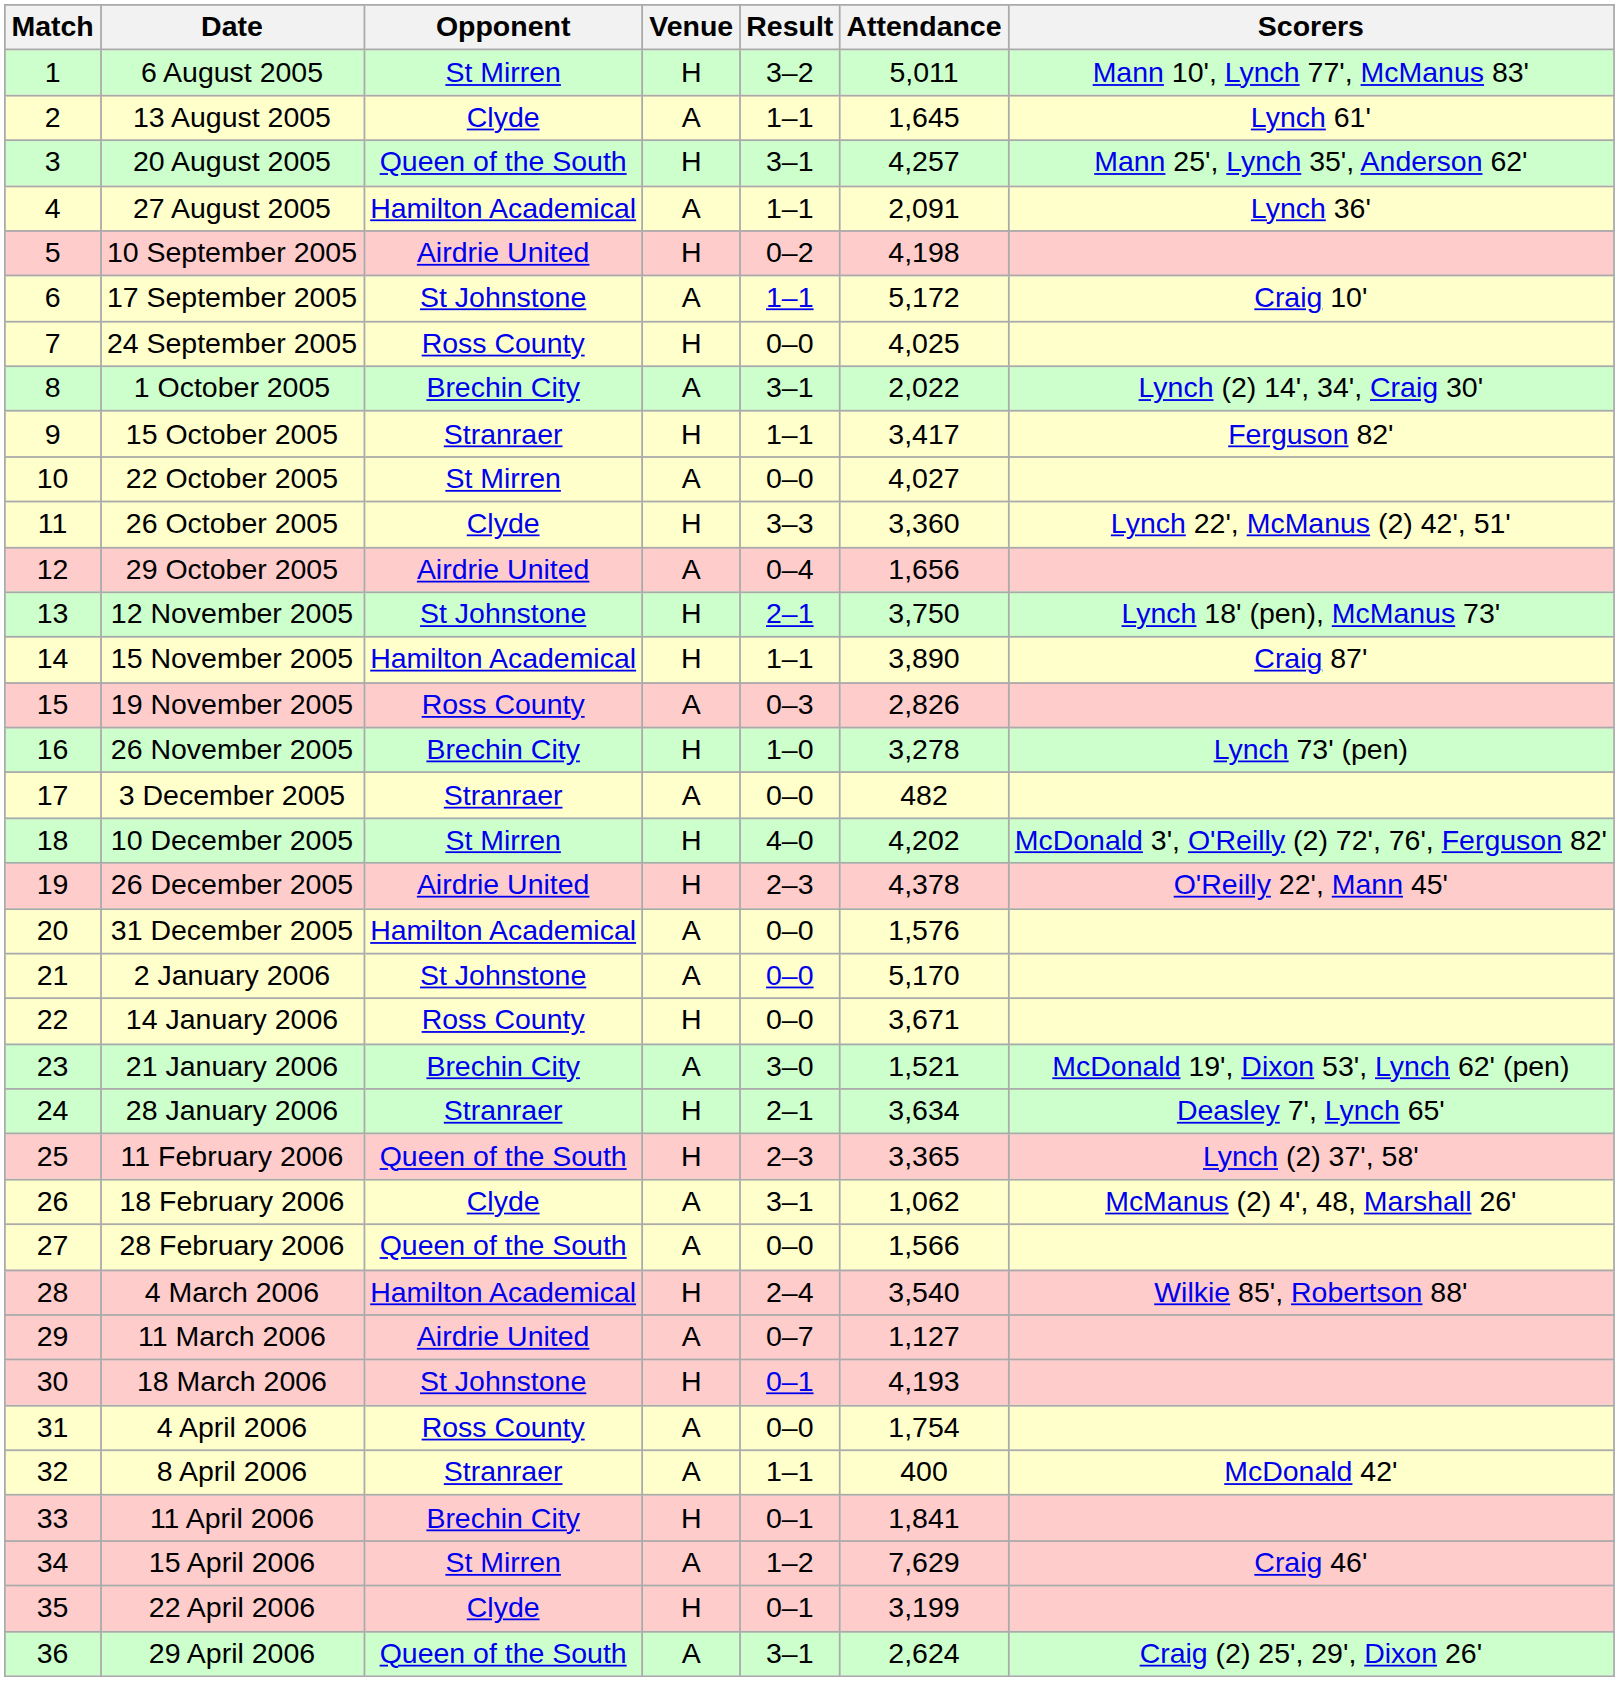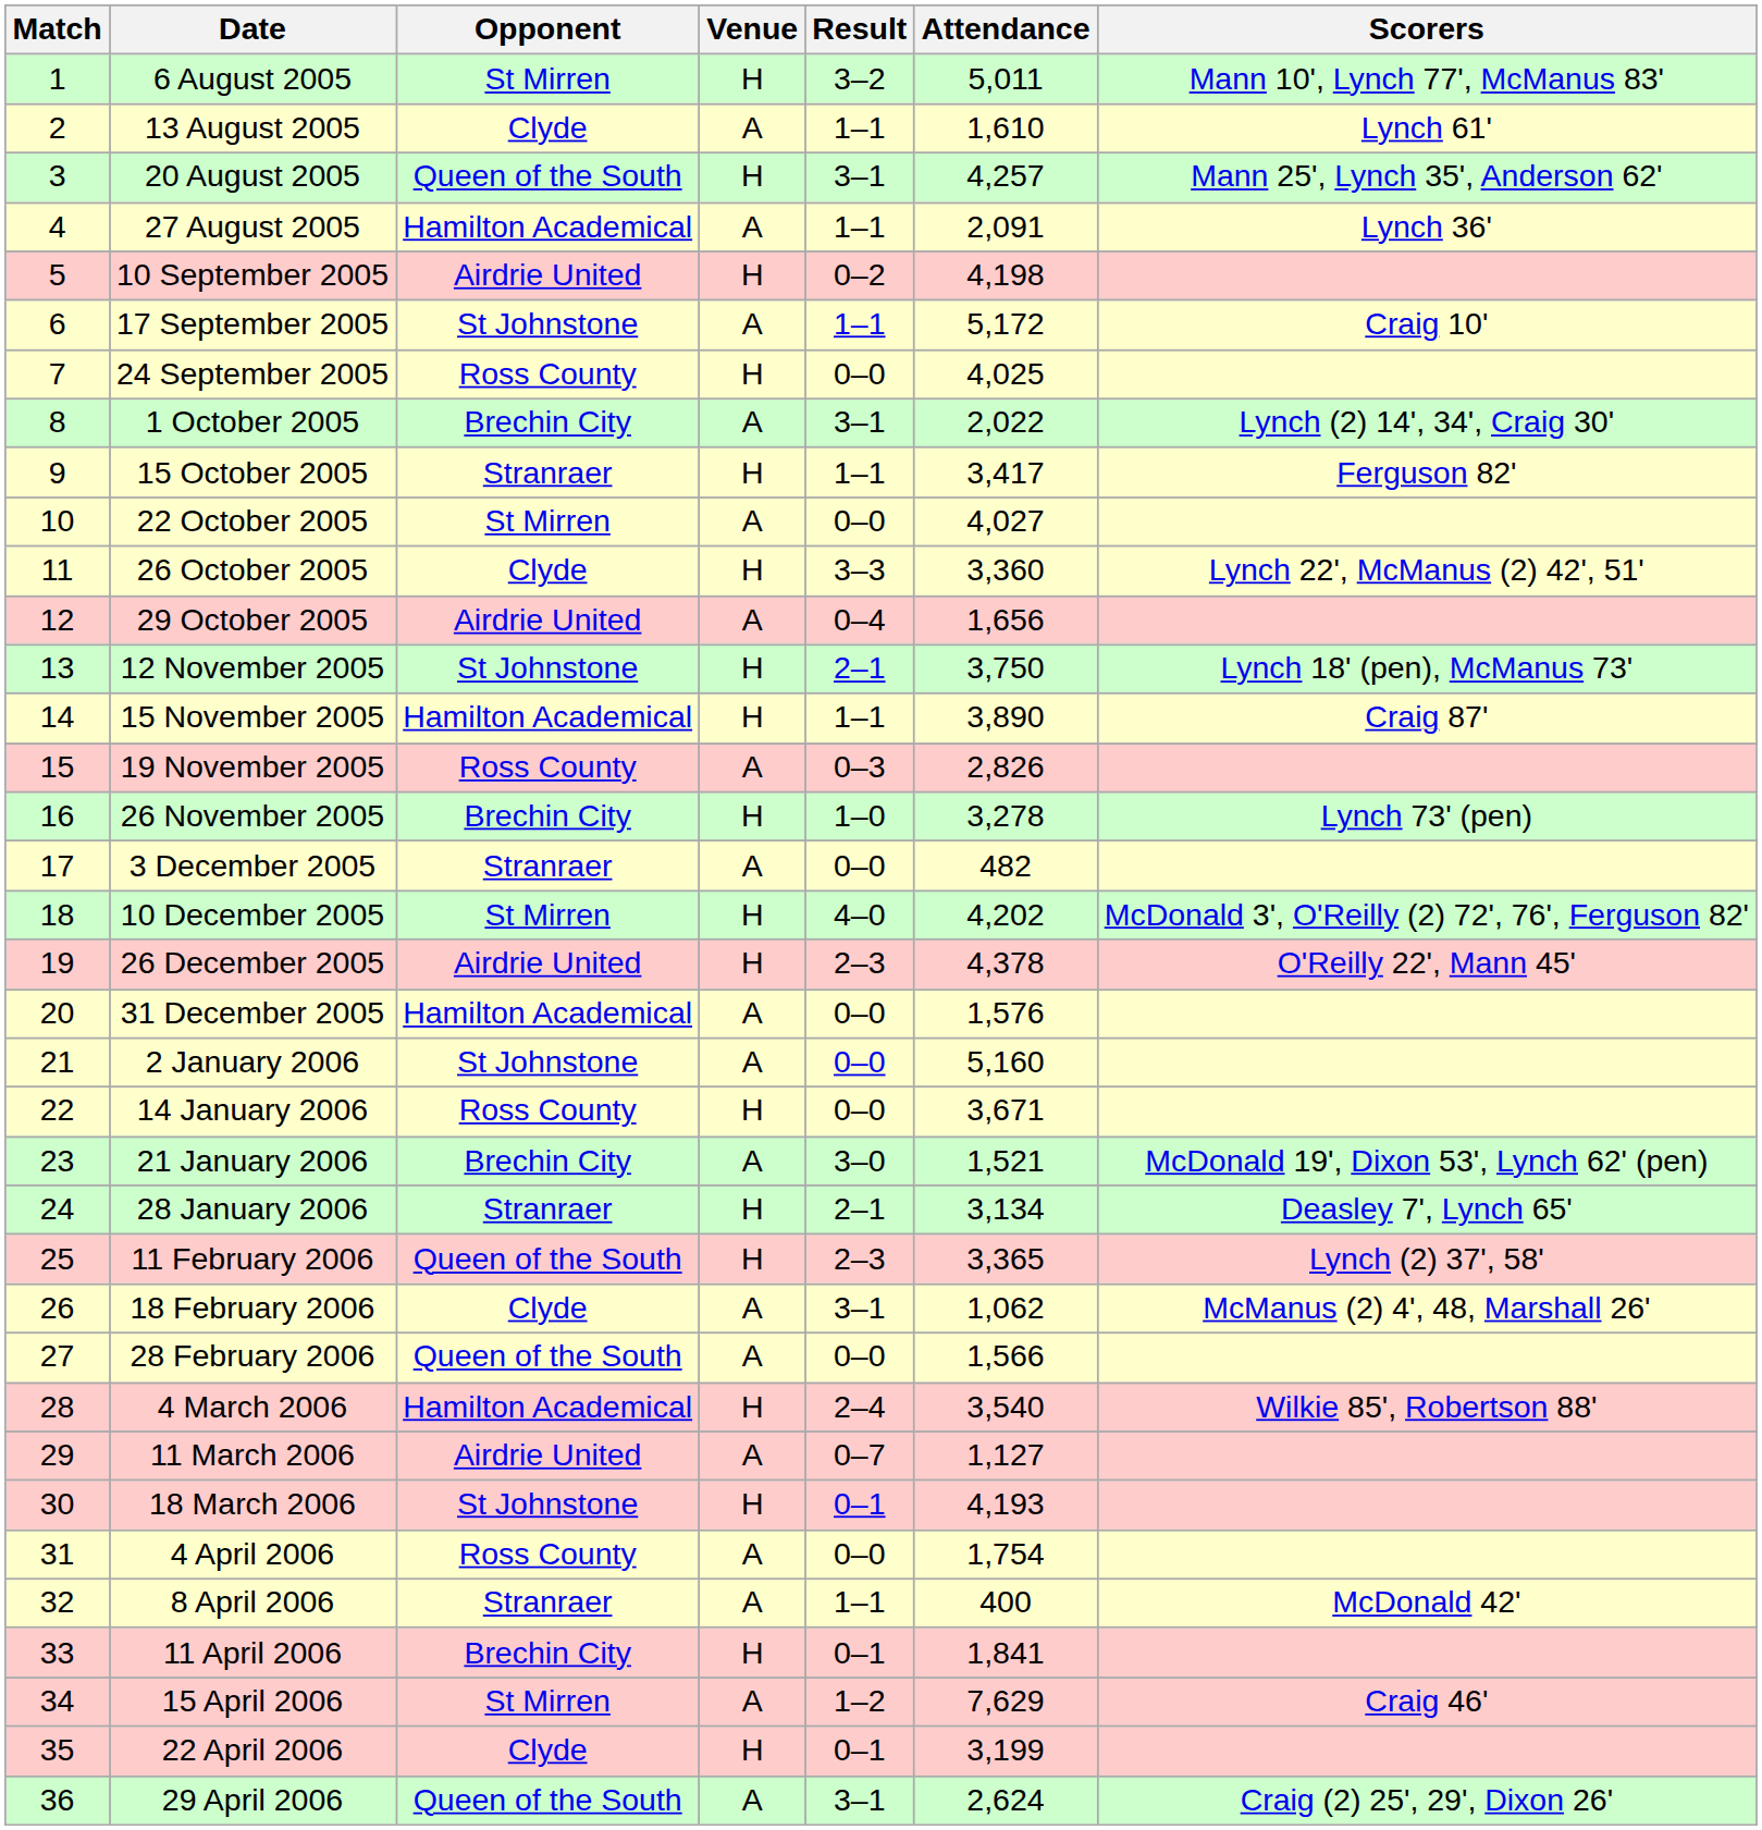13 August 2005 | Attendance: 1,645 -> 1,610
2 January 2006 | Attendance: 5,170 -> 5,160
28 January 2006 | Attendance: 3,634 -> 3,134
